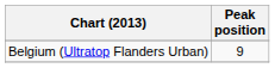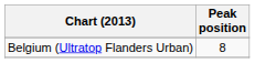Belgium (Ultratop Flanders Urban) | Peak position: 9 -> 8
